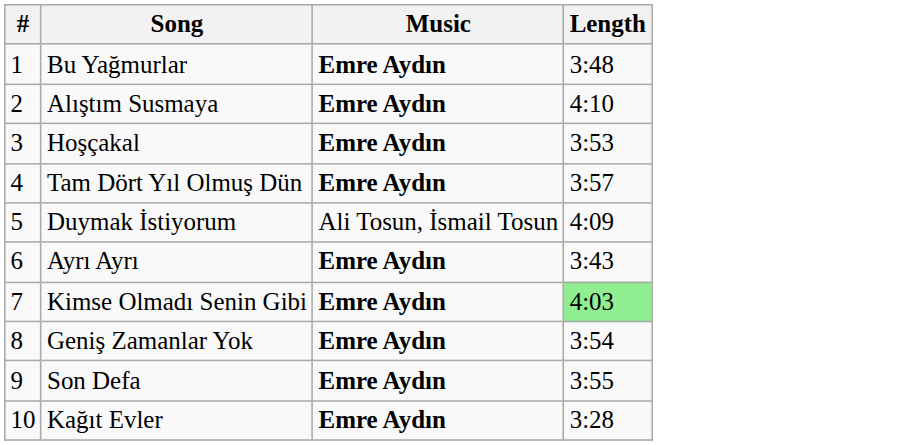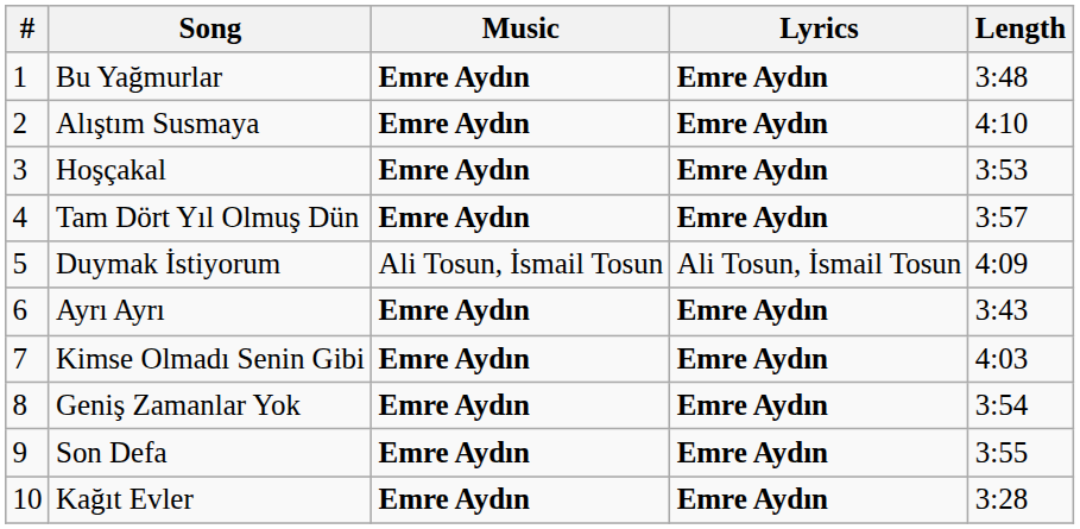+ column: Lyrics | Emre Aydın | Emre Aydın | Emre Aydın | Emre Aydın | Ali Tosun, İsmail Tosun | Emre Aydın | Emre Aydın | Emre Aydın | Emre Aydın | Emre Aydın
Kimse Olmadı Senin Gibi | Length: lightgreen background -> no background
